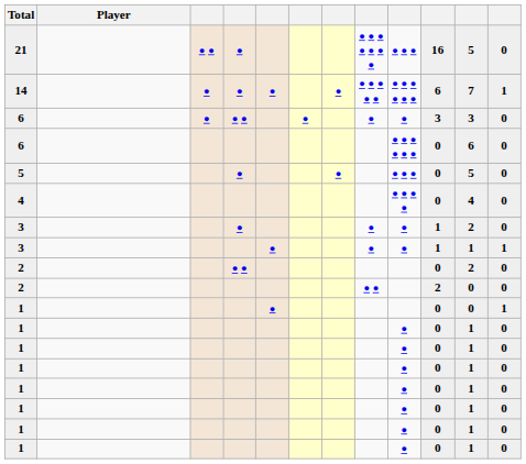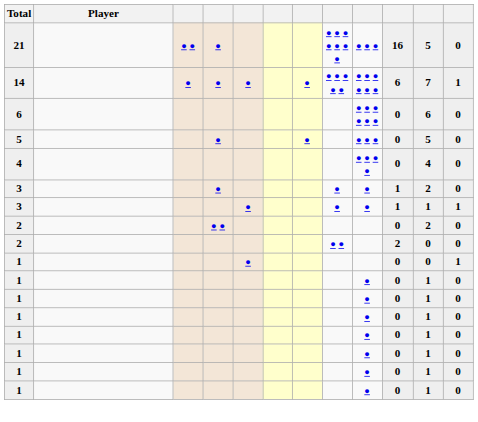- row: 6 | ● | ● ● | ● | ● | ● | 3 | 3 | 0
